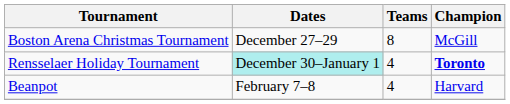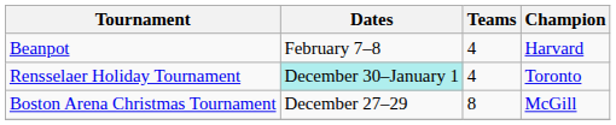rows swapped: Boston Arena Christmas Tournament <-> Beanpot
Rensselaer Holiday Tournament | Champion: bold -> normal
